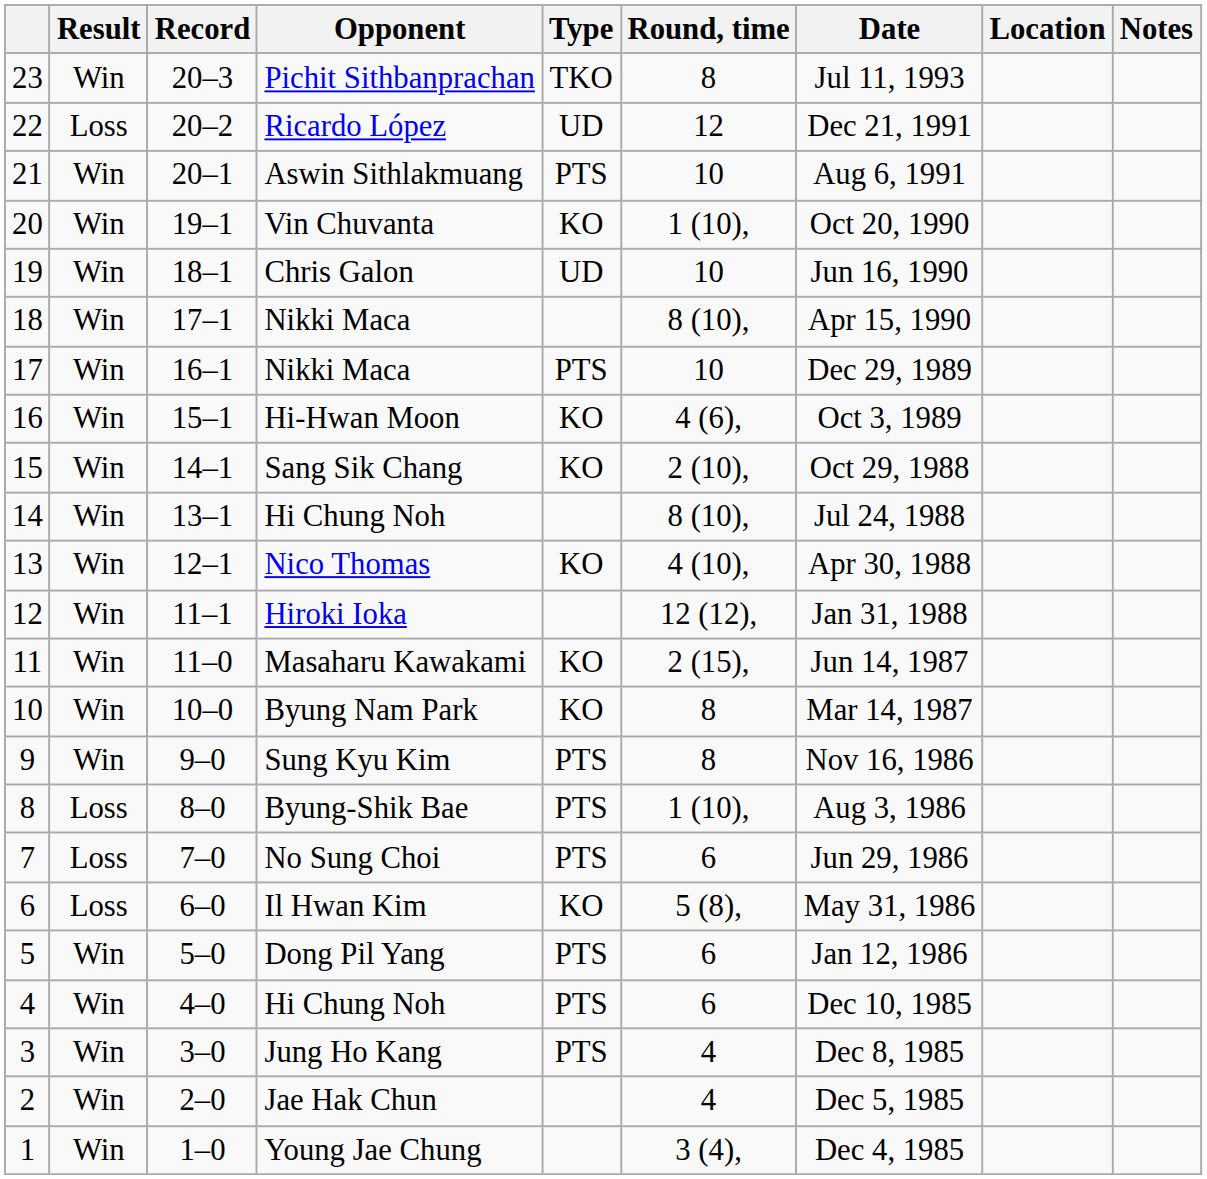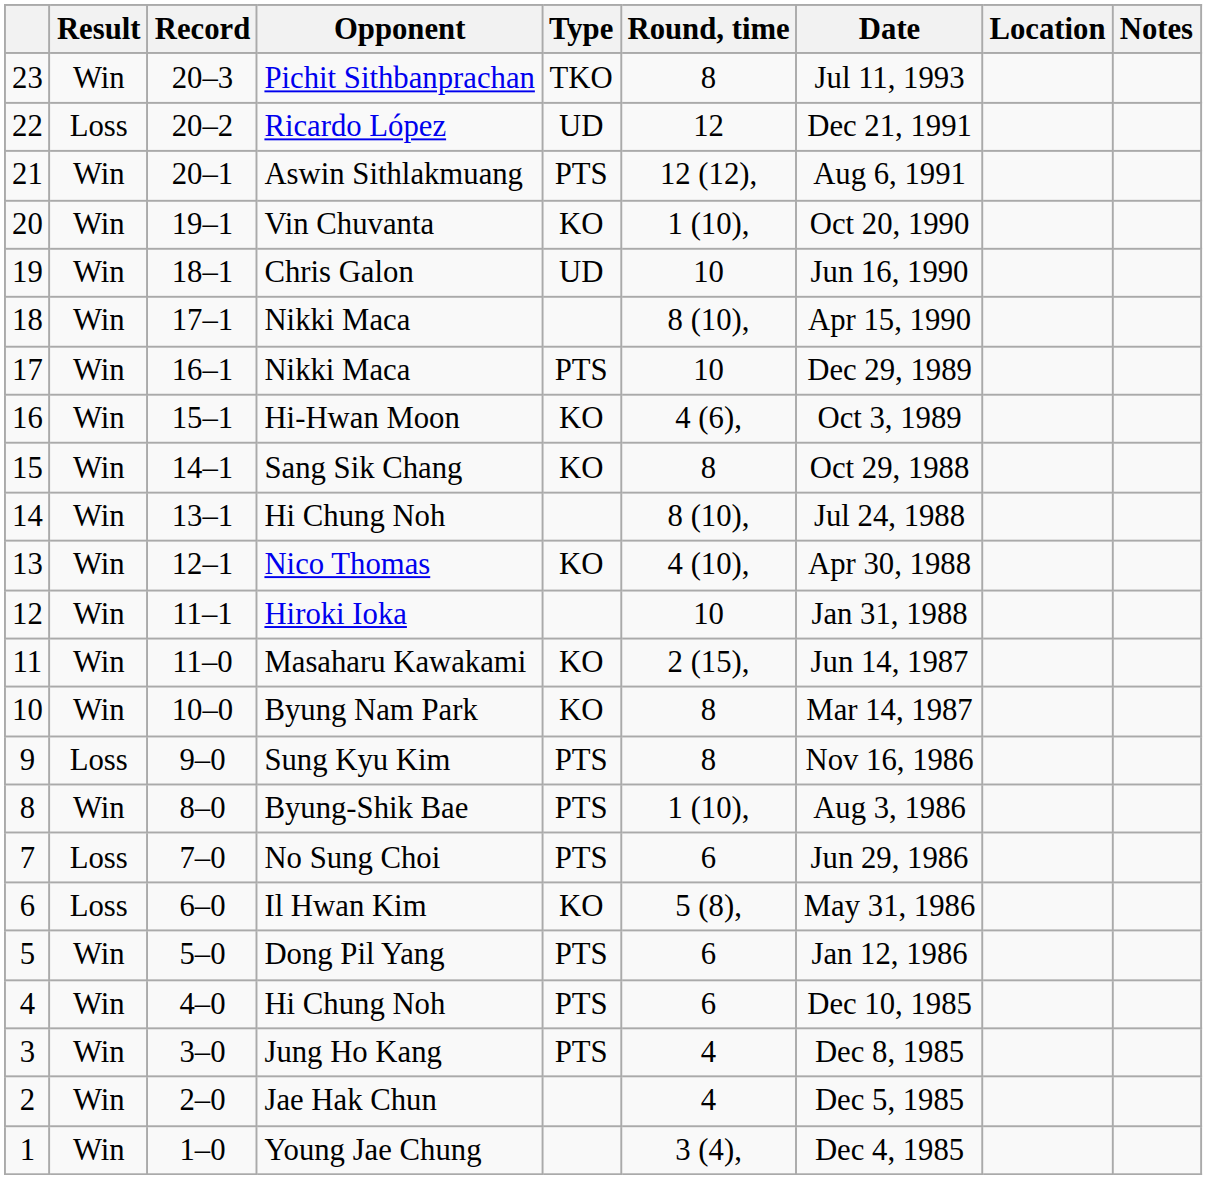Aswin Sithlakmuang | Round, time: 10 -> 12 (12),
Sang Sik Chang | Round, time: 2 (10), -> 8
Hiroki Ioka | Round, time: 12 (12), -> 10
Sung Kyu Kim | Result: Win -> Loss
Byung-Shik Bae | Result: Loss -> Win
